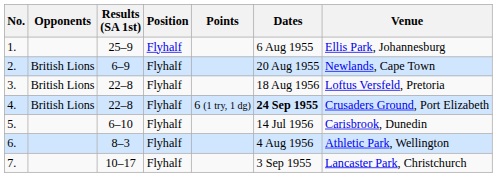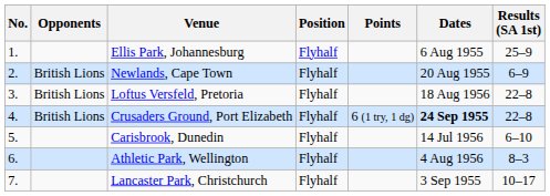columns swapped: Results (SA 1st) <-> Venue
